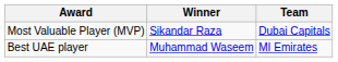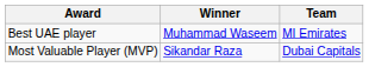rows swapped: Most Valuable Player (MVP) <-> Best UAE player
